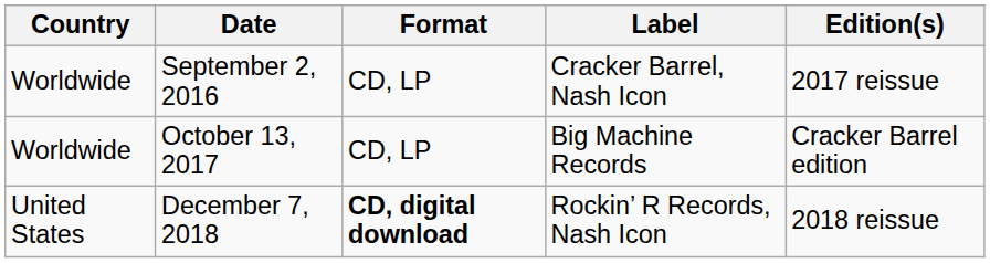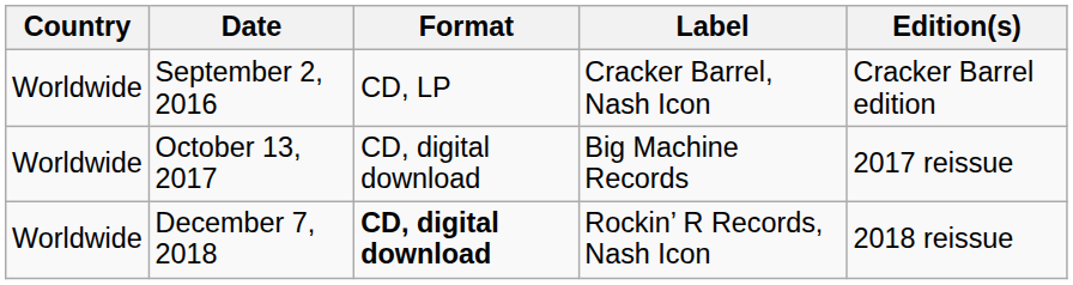September 2, 2016 | Edition(s): 2017 reissue -> Cracker Barrel edition
October 13, 2017 | Format: CD, LP -> CD, digital download
October 13, 2017 | Edition(s): Cracker Barrel edition -> 2017 reissue
December 7, 2018 | Country: United States -> Worldwide
